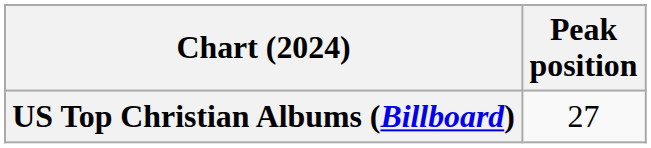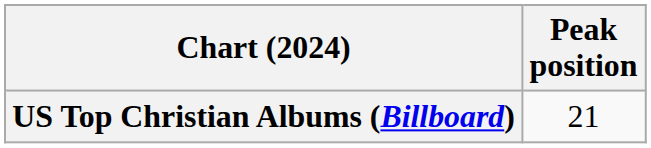US Top Christian Albums (Billboard) | Peak position: 27 -> 21
